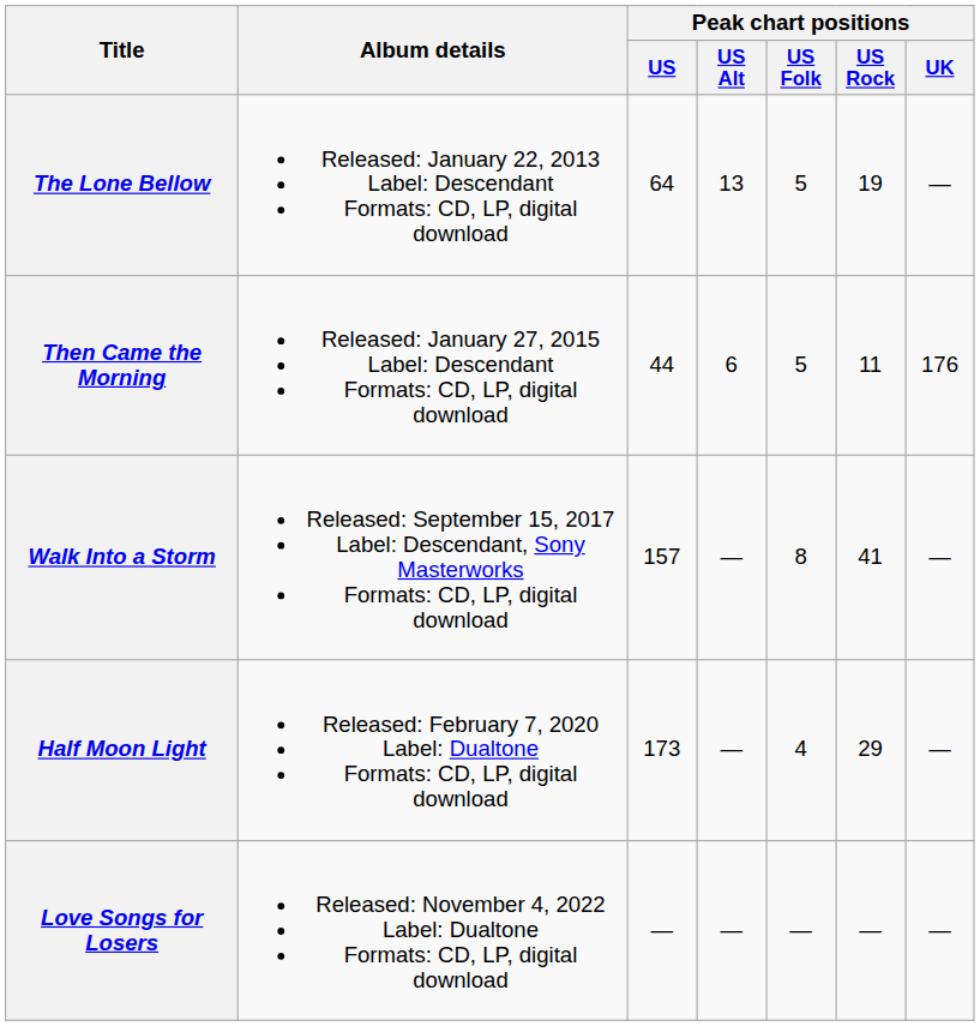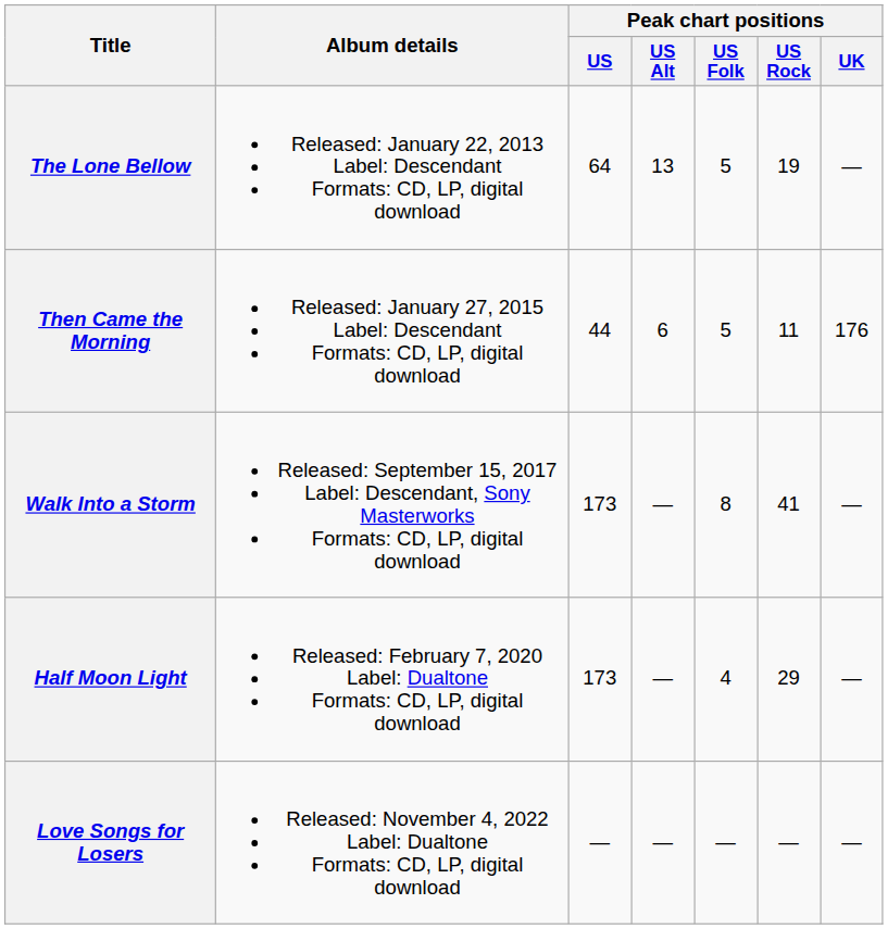Walk Into a Storm | Peak chart positions / US: 157 -> 173
